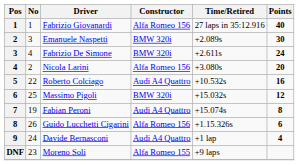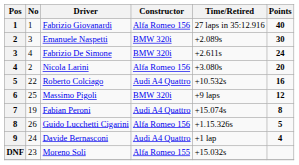Massimo Pigoli | Time/Retired: +15.032s -> +9 laps
Guido Lucchetti Cigarini | Points: 6 -> 5
Moreno Soli | Time/Retired: +9 laps -> +15.032s
